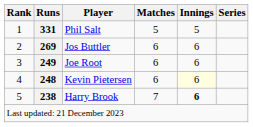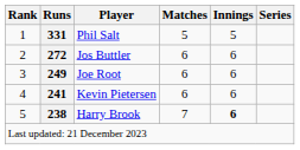Jos Buttler | Runs: 269 -> 272
Kevin Pietersen | Runs: 248 -> 241
Kevin Pietersen | Innings: lightyellow background -> no background
